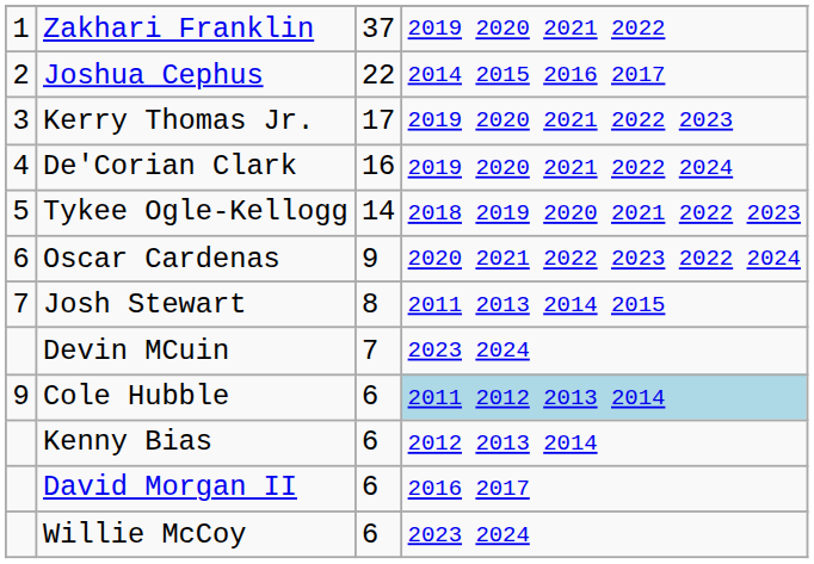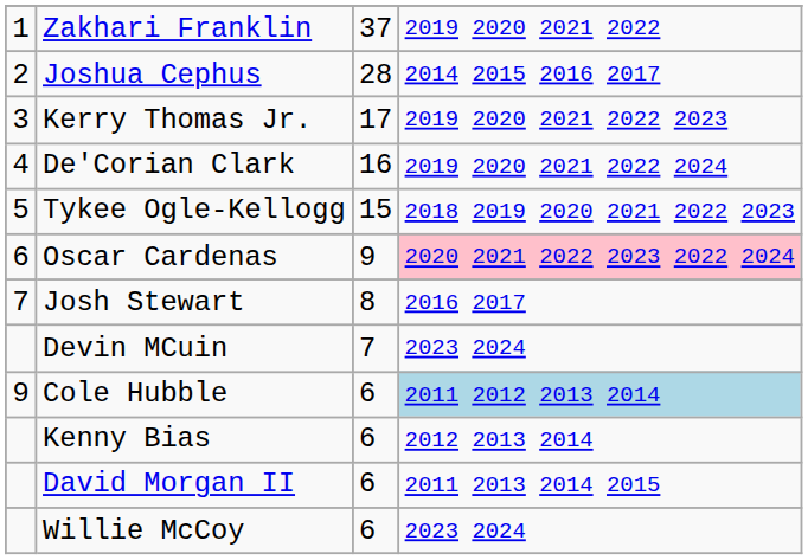Joshua Cephus | column 3: 22 -> 28
Tykee Ogle-Kellogg | column 3: 14 -> 15
Oscar Cardenas | column 4: no background -> pink background
Josh Stewart | column 4: 2011 2013 2014 2015 -> 2016 2017
David Morgan II | column 4: 2016 2017 -> 2011 2013 2014 2015
